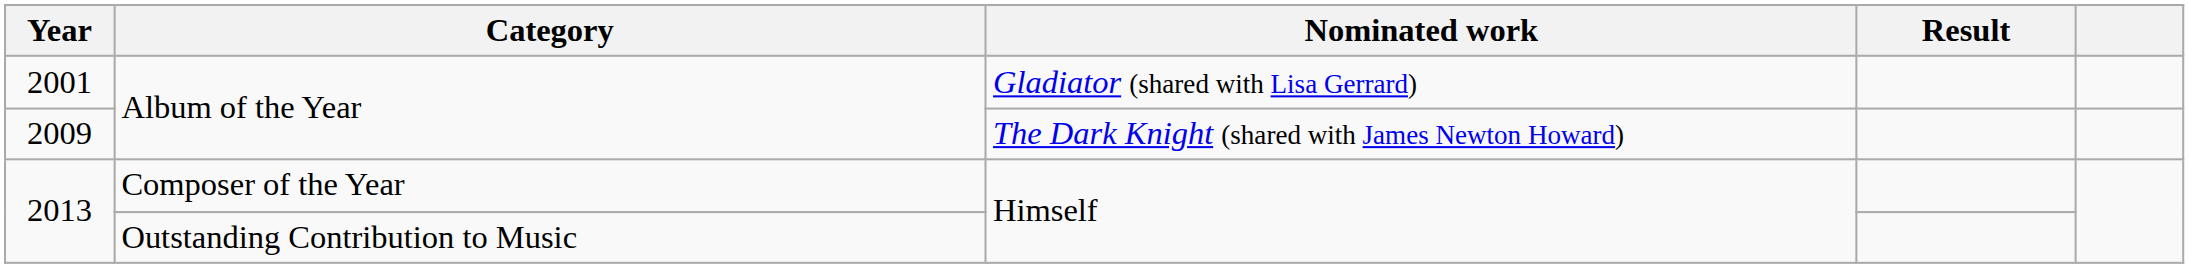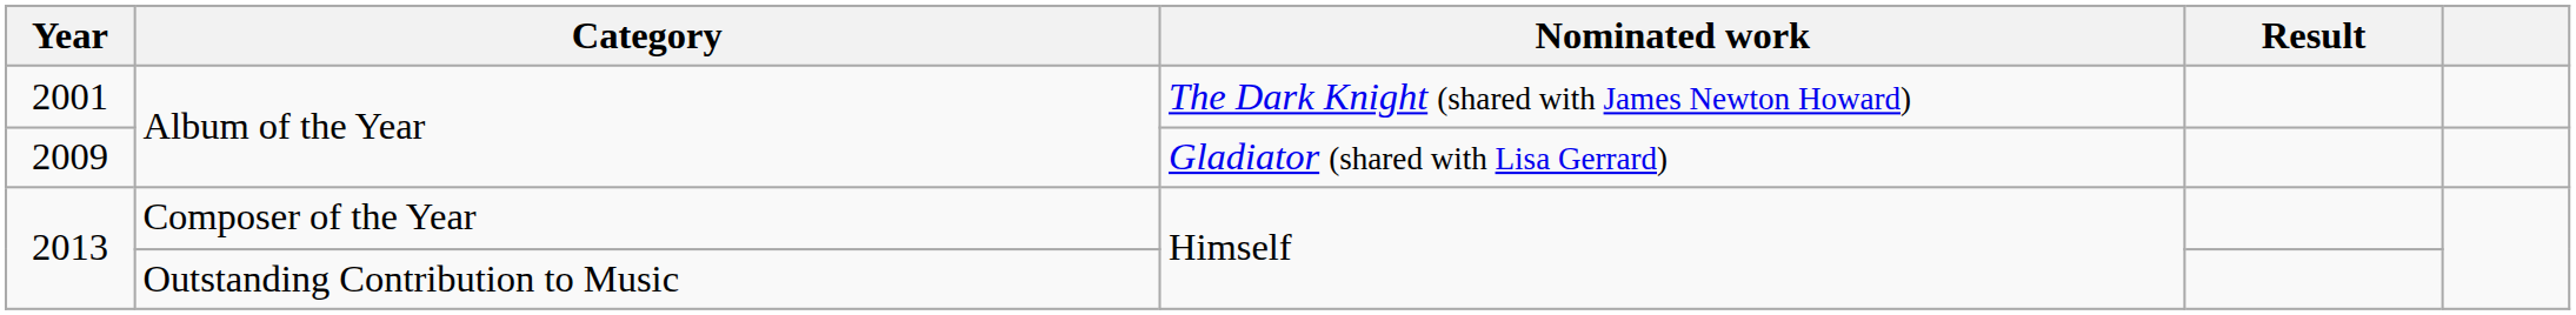2001 | Nominated work: Gladiator (shared with Lisa Gerrard) -> The Dark Knight (shared with James Newton Howard)
2009 | Nominated work: The Dark Knight (shared with James Newton Howard) -> Gladiator (shared with Lisa Gerrard)
